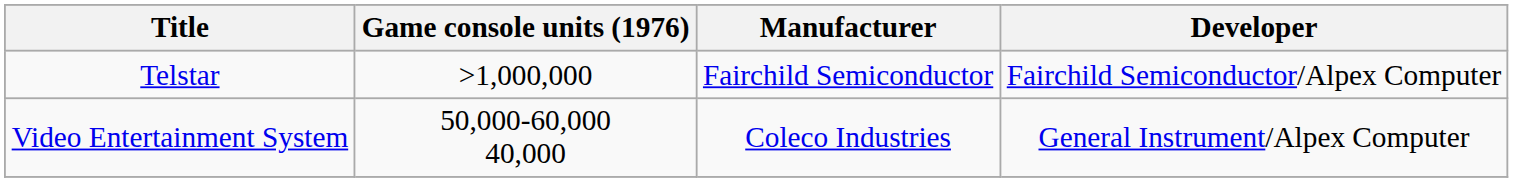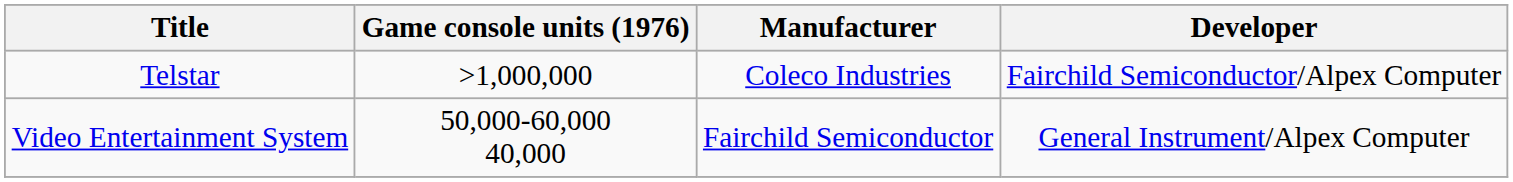Telstar | Manufacturer: Fairchild Semiconductor -> Coleco Industries
Video Entertainment System | Manufacturer: Coleco Industries -> Fairchild Semiconductor
